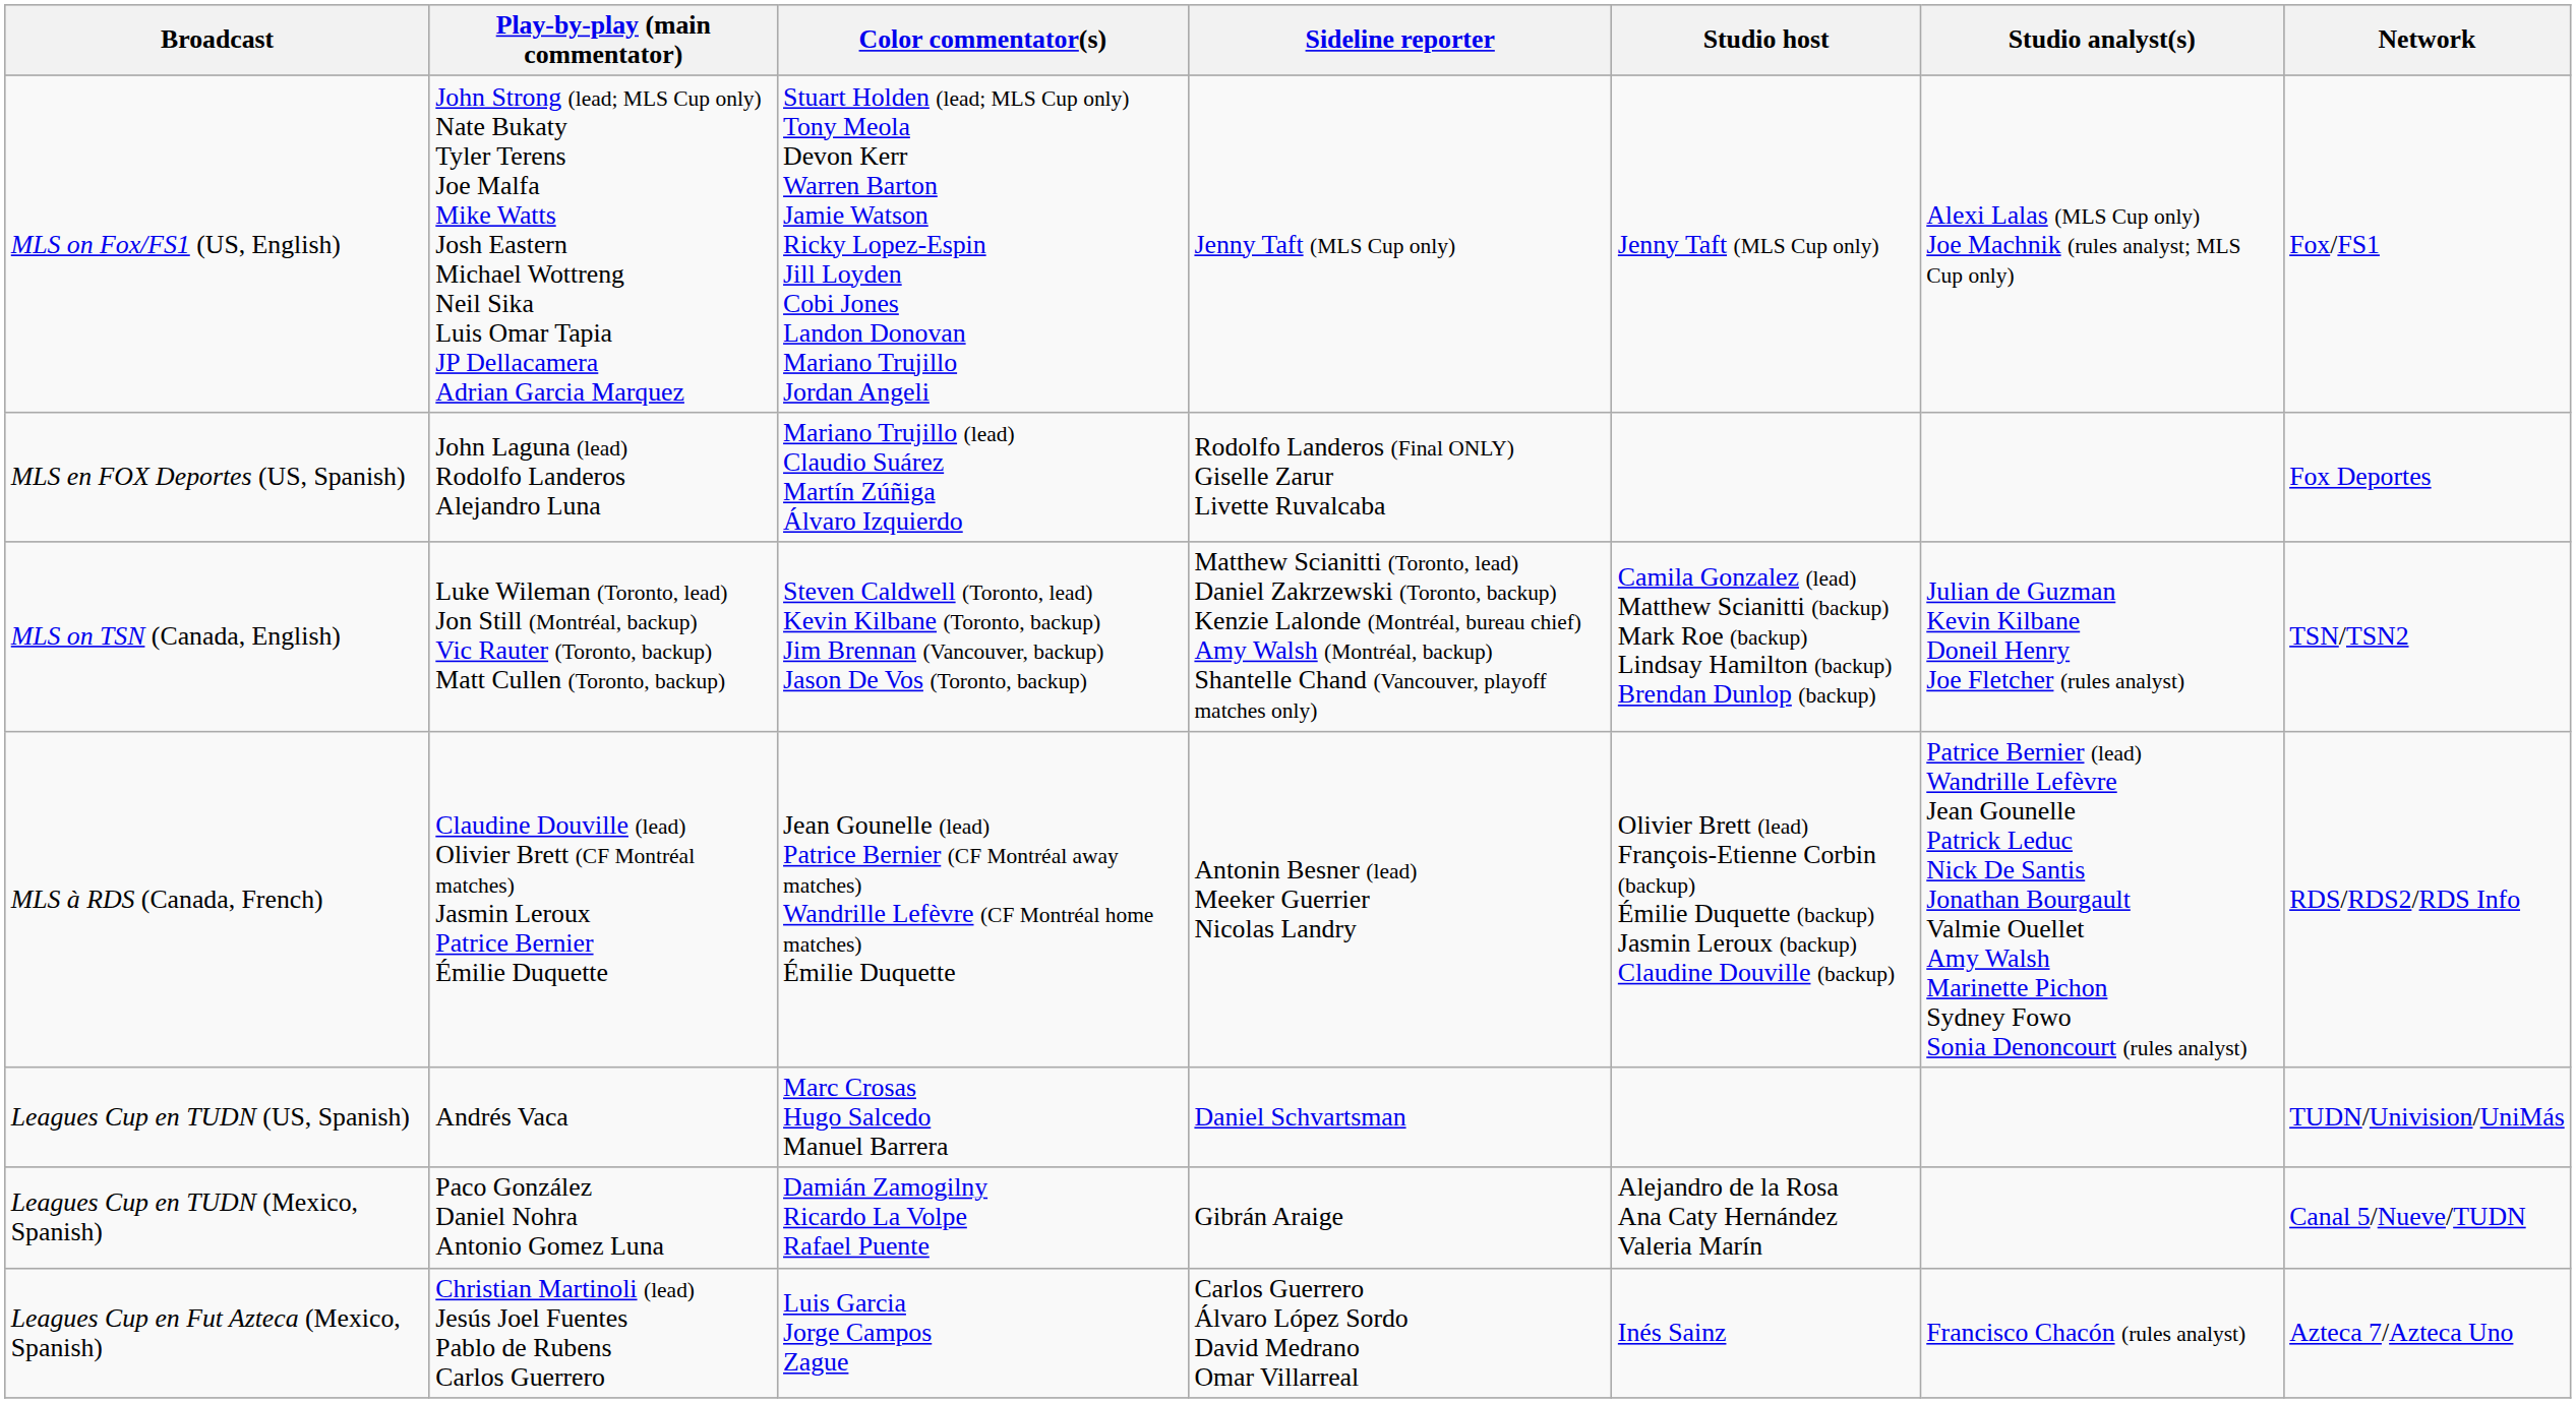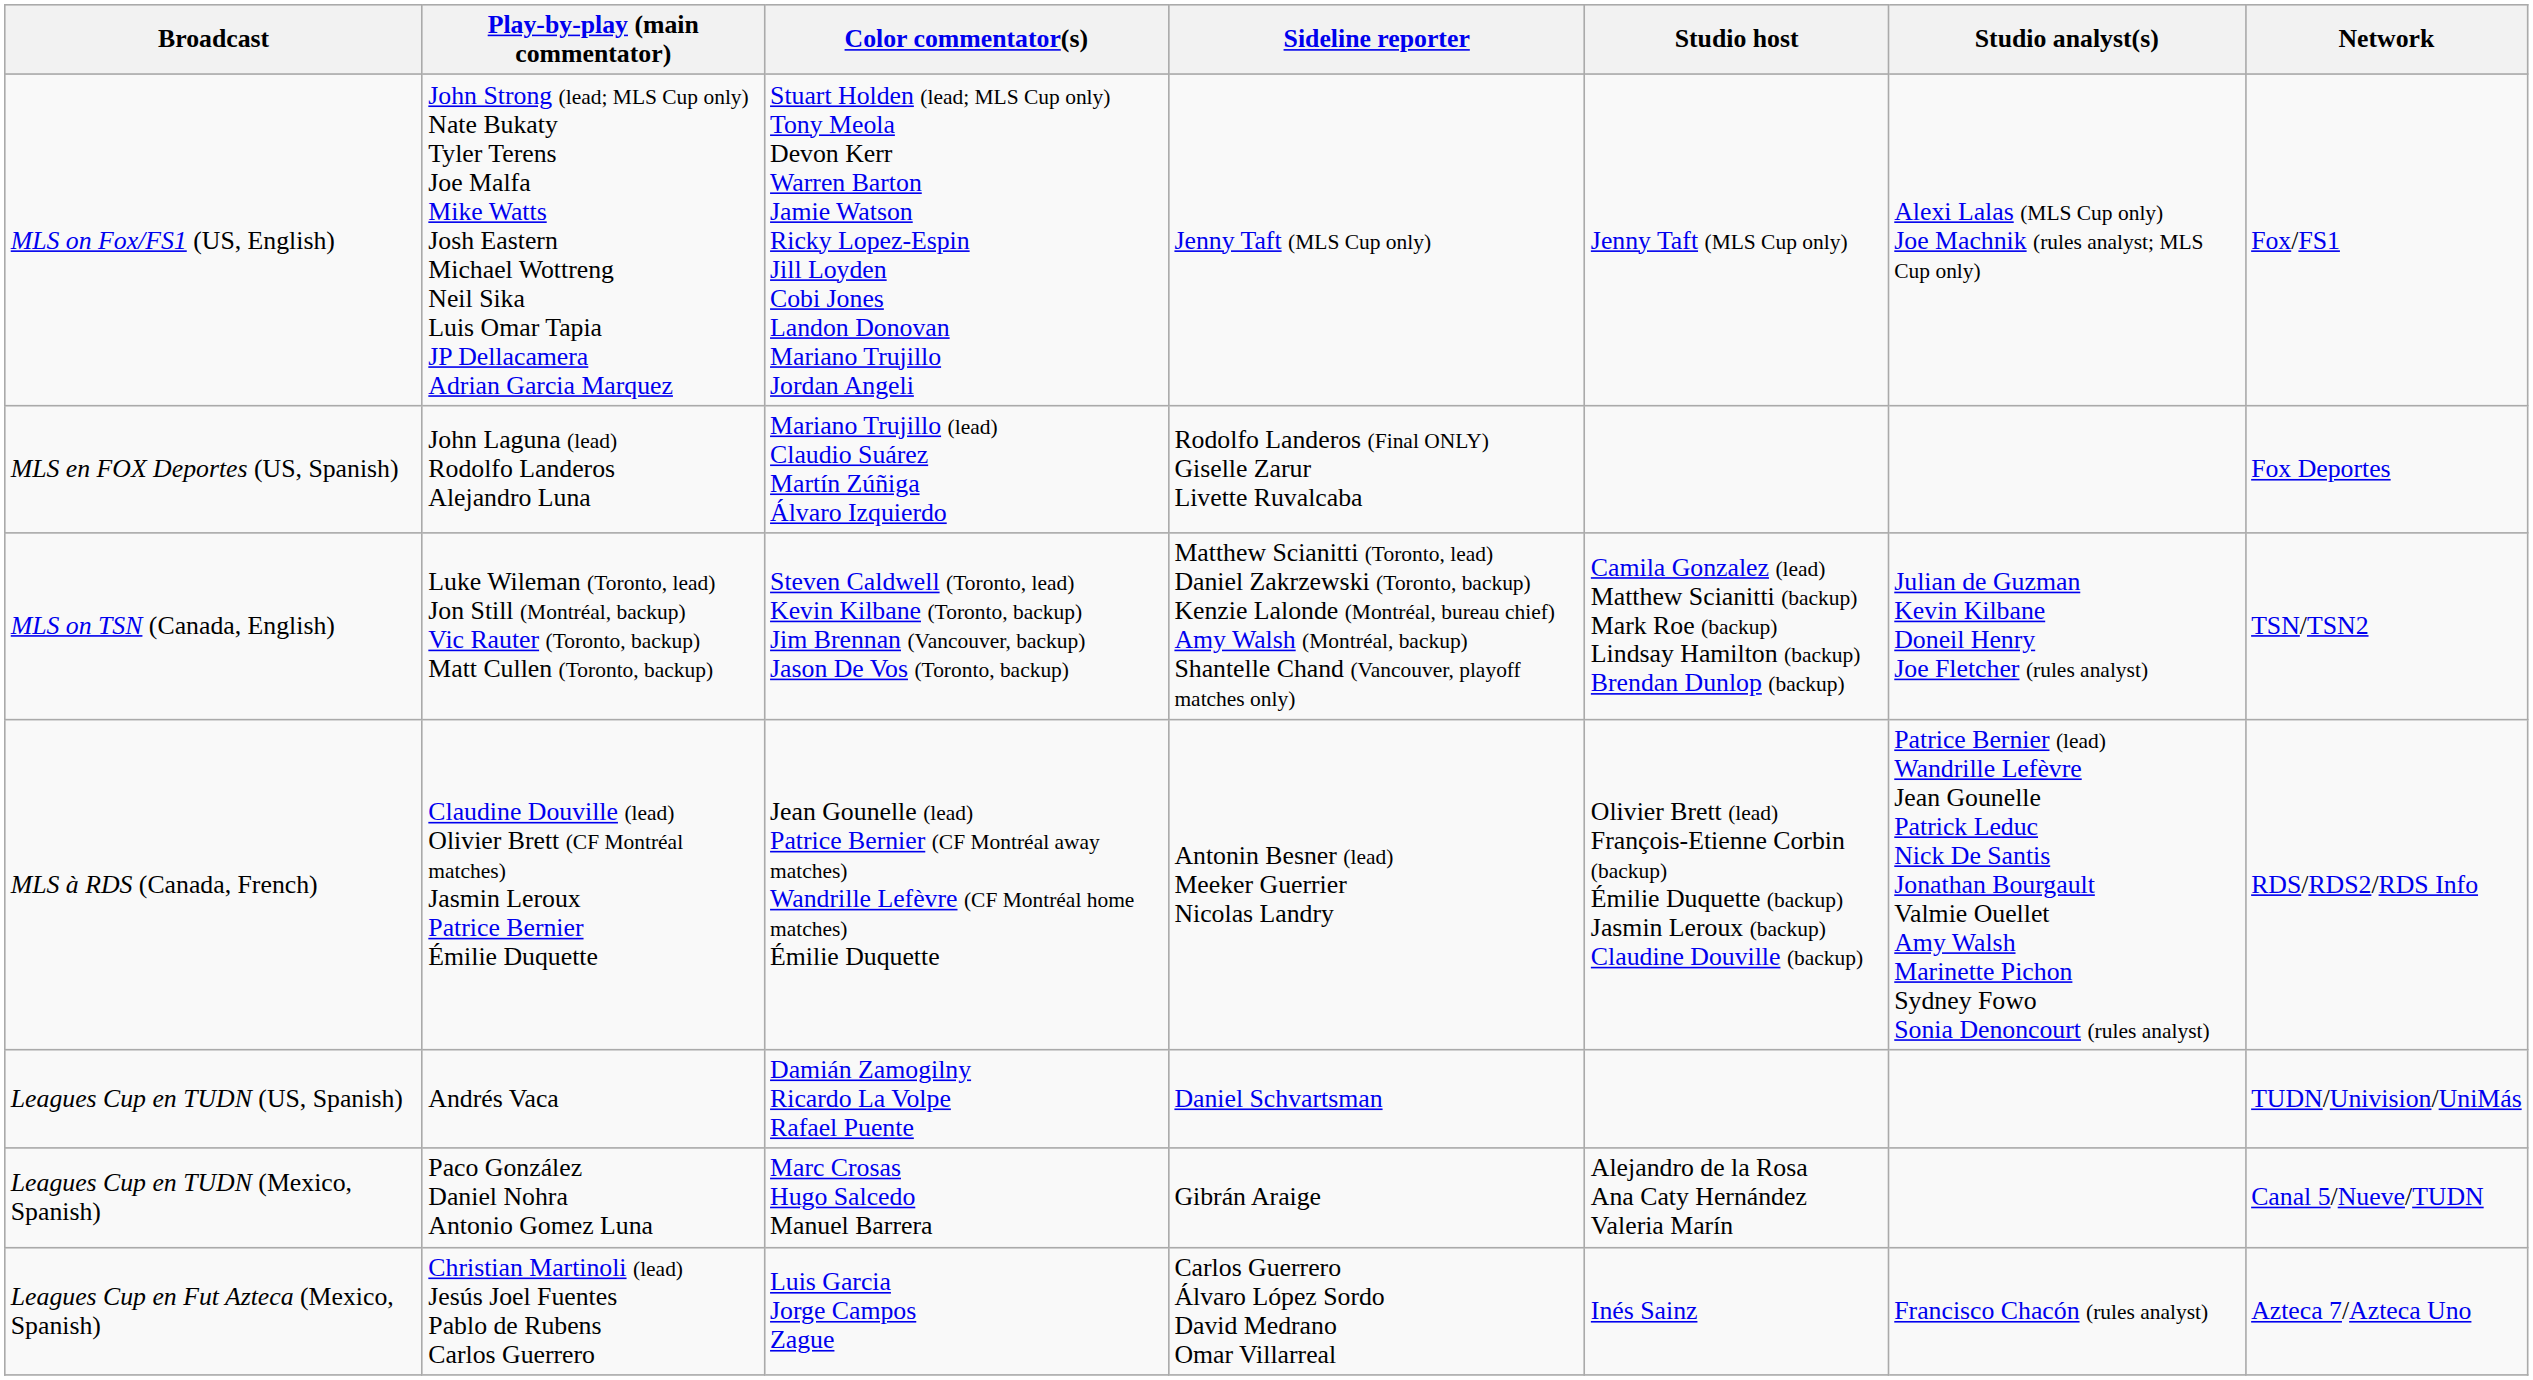Leagues Cup en TUDN (US, Spanish) | Color commentator(s): Marc Crosas Hugo Salcedo Manuel Barrera -> Damián Zamogilny Ricardo La Volpe Rafael Puente
Leagues Cup en TUDN (Mexico, Spanish) | Color commentator(s): Damián Zamogilny Ricardo La Volpe Rafael Puente -> Marc Crosas Hugo Salcedo Manuel Barrera
